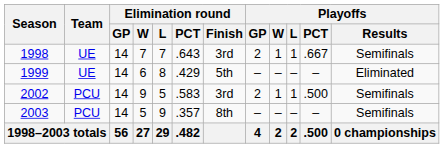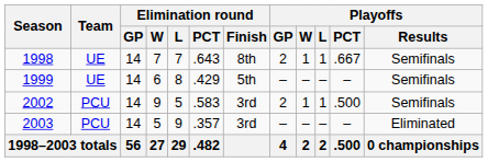1998 | Elimination round / Finish: 3rd -> 8th
1999 | Playoffs / Results: Eliminated -> Semifinals
2003 | Elimination round / Finish: 8th -> 3rd
2003 | Playoffs / Results: Semifinals -> Eliminated
